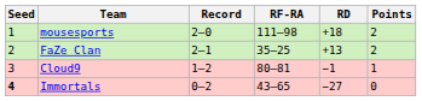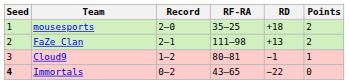mousesports | RF-RA: 111–98 -> 35–25
FaZe Clan | RF-RA: 35–25 -> 111–98
Immortals | RD: −27 -> −22
